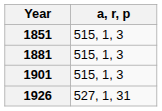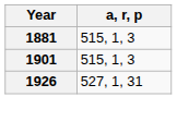- row: 1851 | 515, 1, 3
